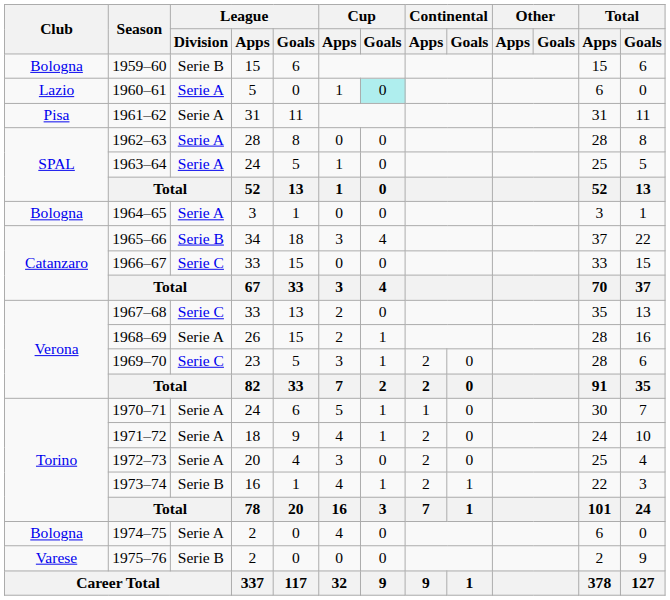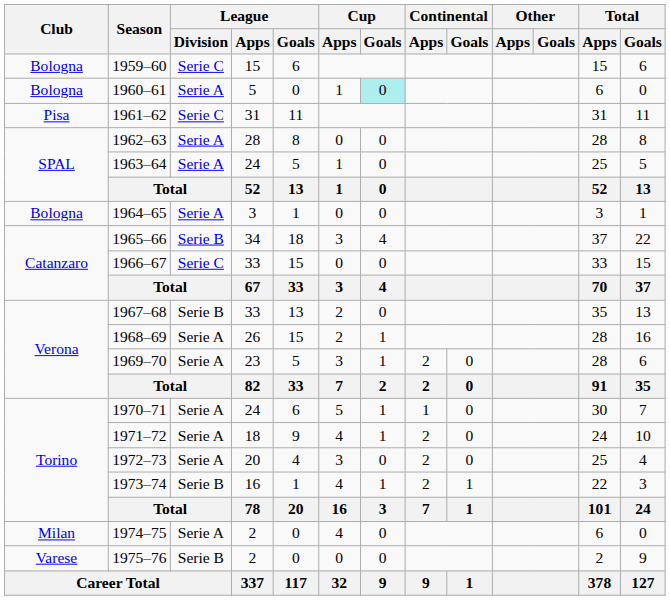1959–60 | League / Division: Serie B -> Serie C
1960–61 | Club: Lazio -> Bologna
1961–62 | League / Division: Serie A -> Serie C
1967–68 | League / Division: Serie C -> Serie B
1969–70 | League / Division: Serie C -> Serie A
1974–75 | Club: Bologna -> Milan
